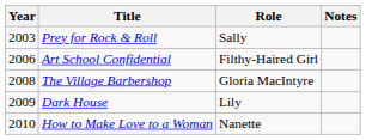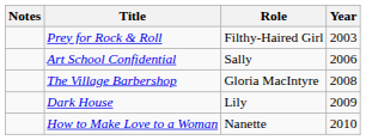columns swapped: Year <-> Notes
Prey for Rock & Roll | Role: Sally -> Filthy-Haired Girl
Art School Confidential | Role: Filthy-Haired Girl -> Sally
